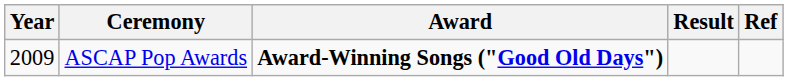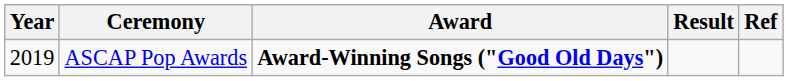ASCAP Pop Awards | Year: 2009 -> 2019
